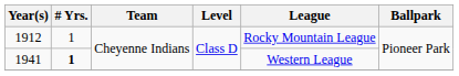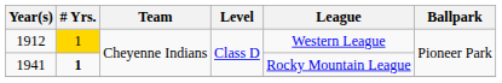1912 | # Yrs.: no background -> gold background
1912 | League: Rocky Mountain League -> Western League
1941 | League: Western League -> Rocky Mountain League
